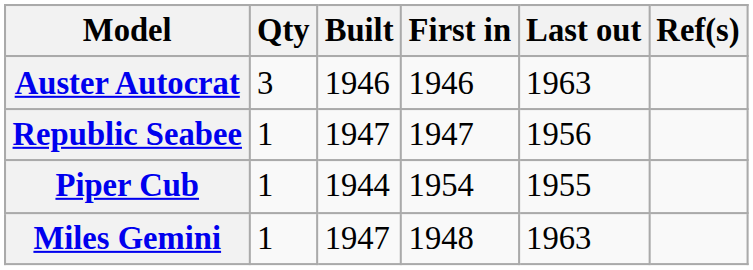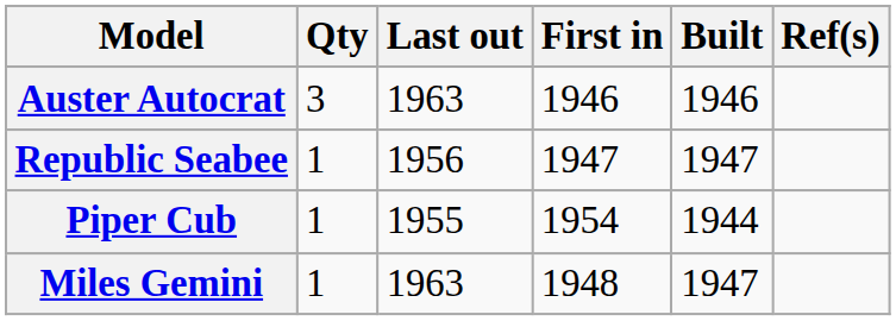columns swapped: Built <-> Last out
